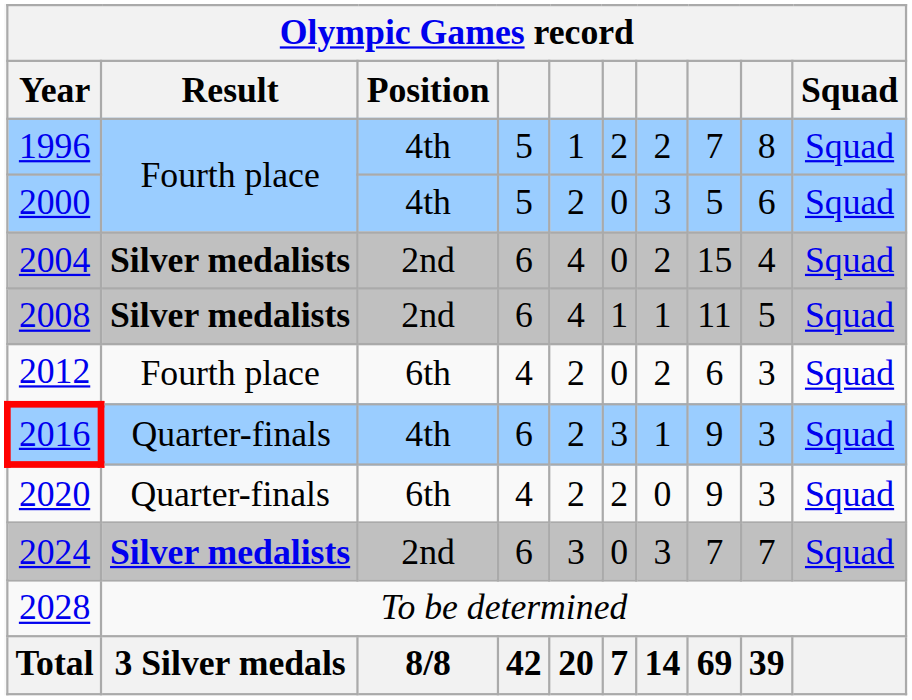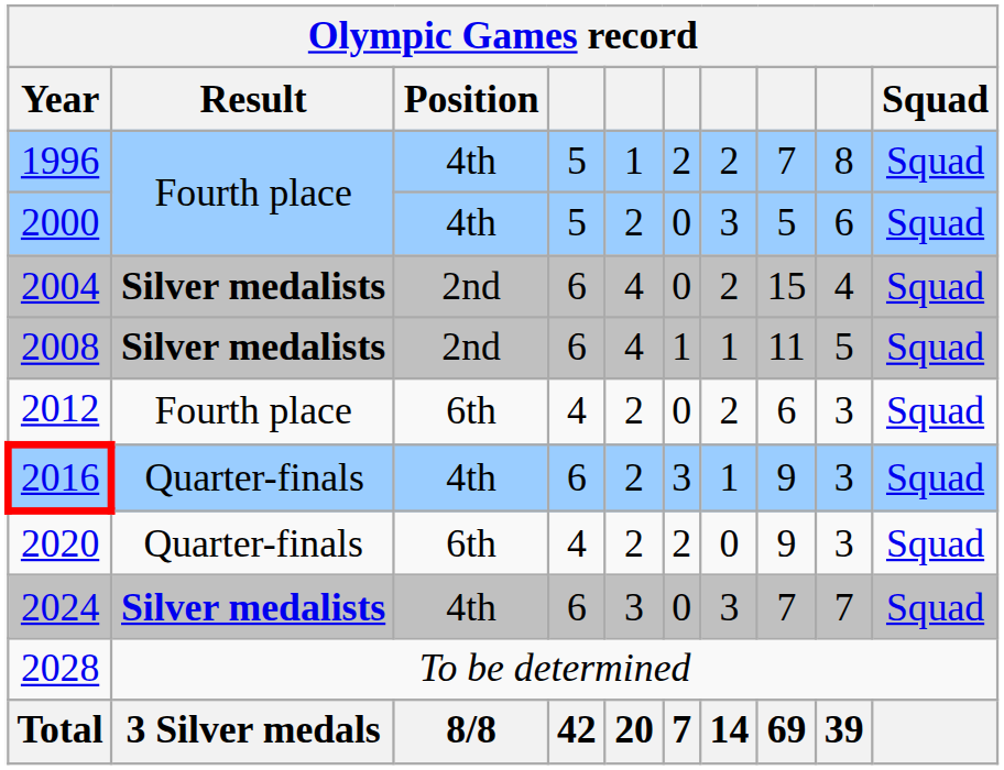2024 | Position: 2nd -> 4th
